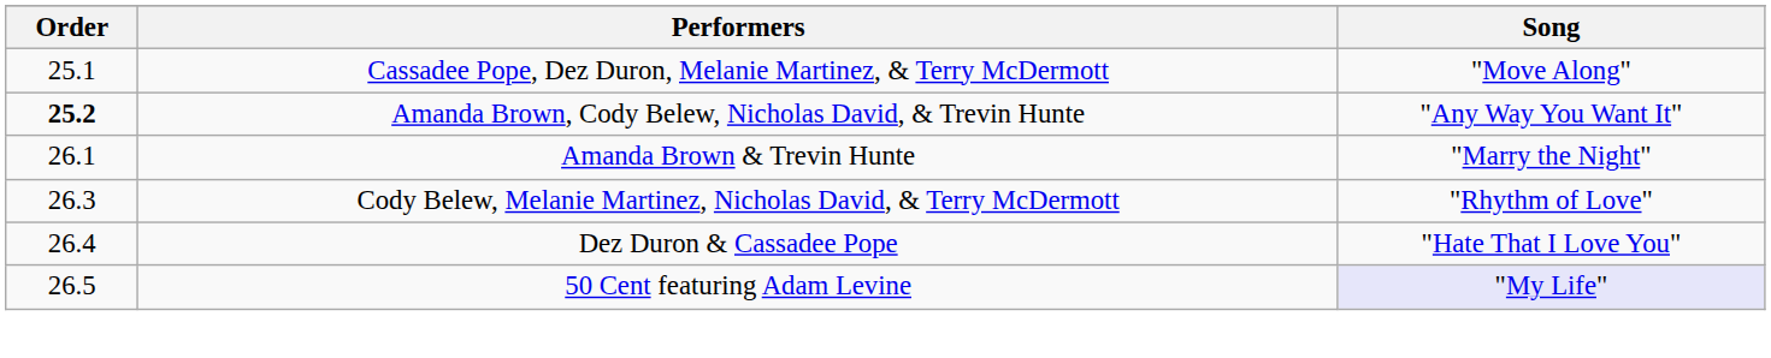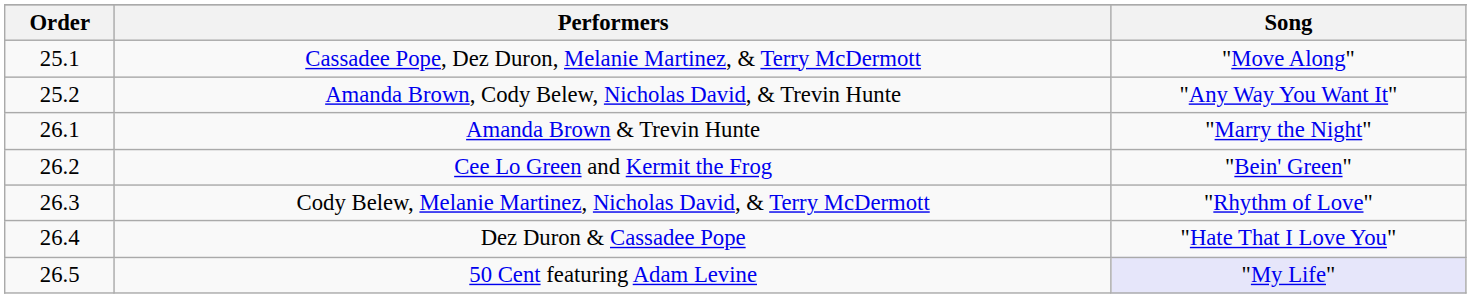Amanda Brown, Cody Belew, Nicholas David, & Trevin Hunte | Order: bold -> normal
+ row: 26.2 | Cee Lo Green and Kermit the Frog | "Bein' Green"
